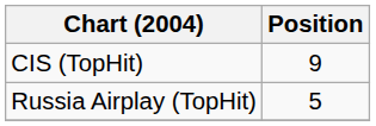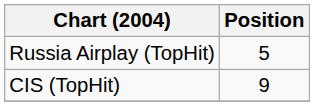rows swapped: CIS (TopHit) <-> Russia Airplay (TopHit)
